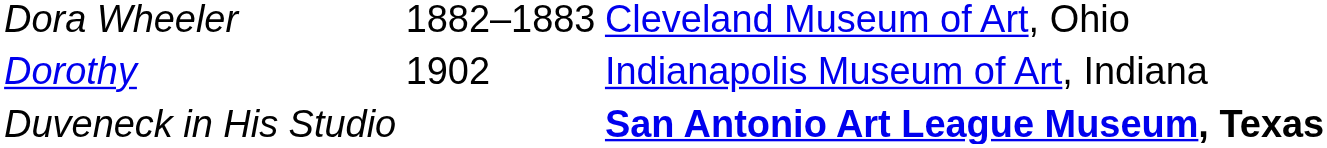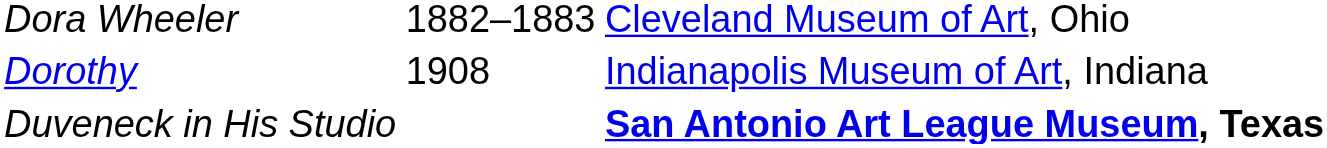Dorothy | column 2: 1902 -> 1908
